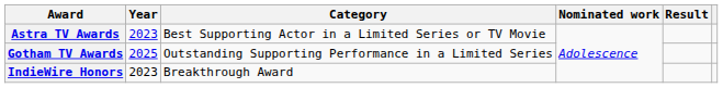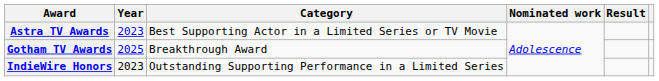Gotham TV Awards | Category: Outstanding Supporting Performance in a Limited Series -> Breakthrough Award
IndieWire Honors | Category: Breakthrough Award -> Outstanding Supporting Performance in a Limited Series
